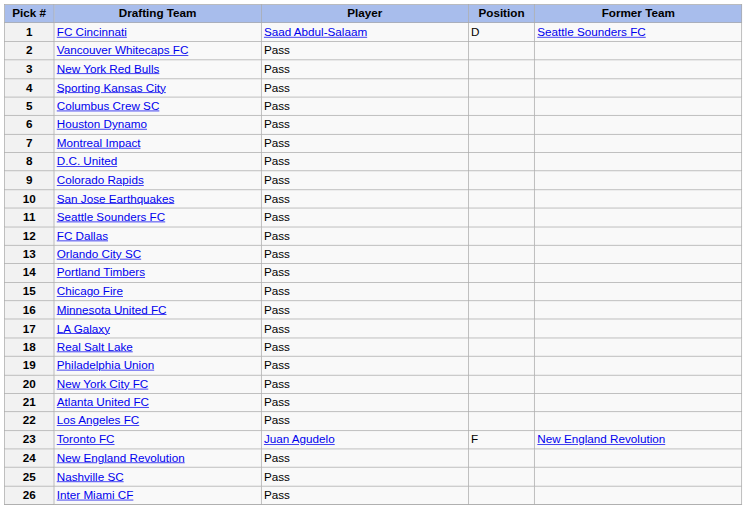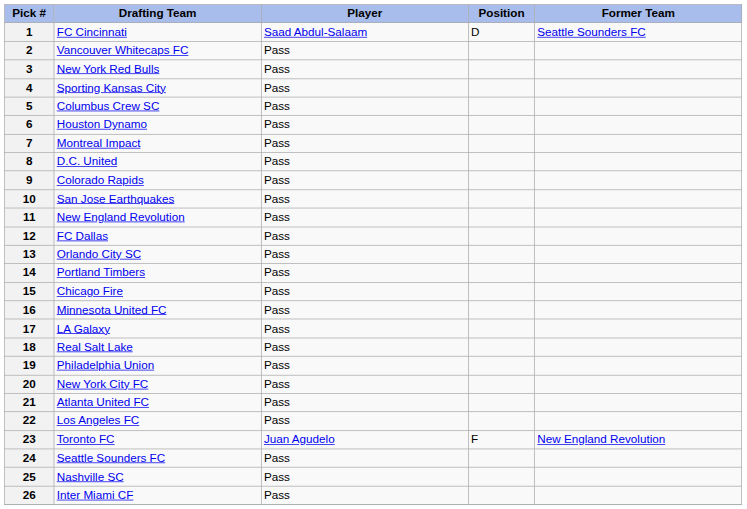11 | Drafting Team: Seattle Sounders FC -> New England Revolution
24 | Drafting Team: New England Revolution -> Seattle Sounders FC
